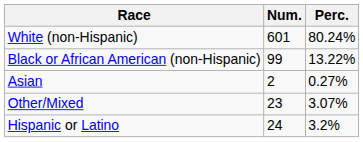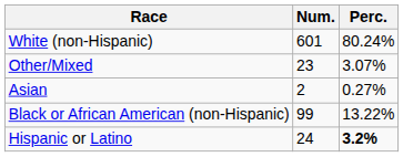rows swapped: Black or African American (non-Hispanic) <-> Other/Mixed
Hispanic or Latino | Perc.: normal -> bold
